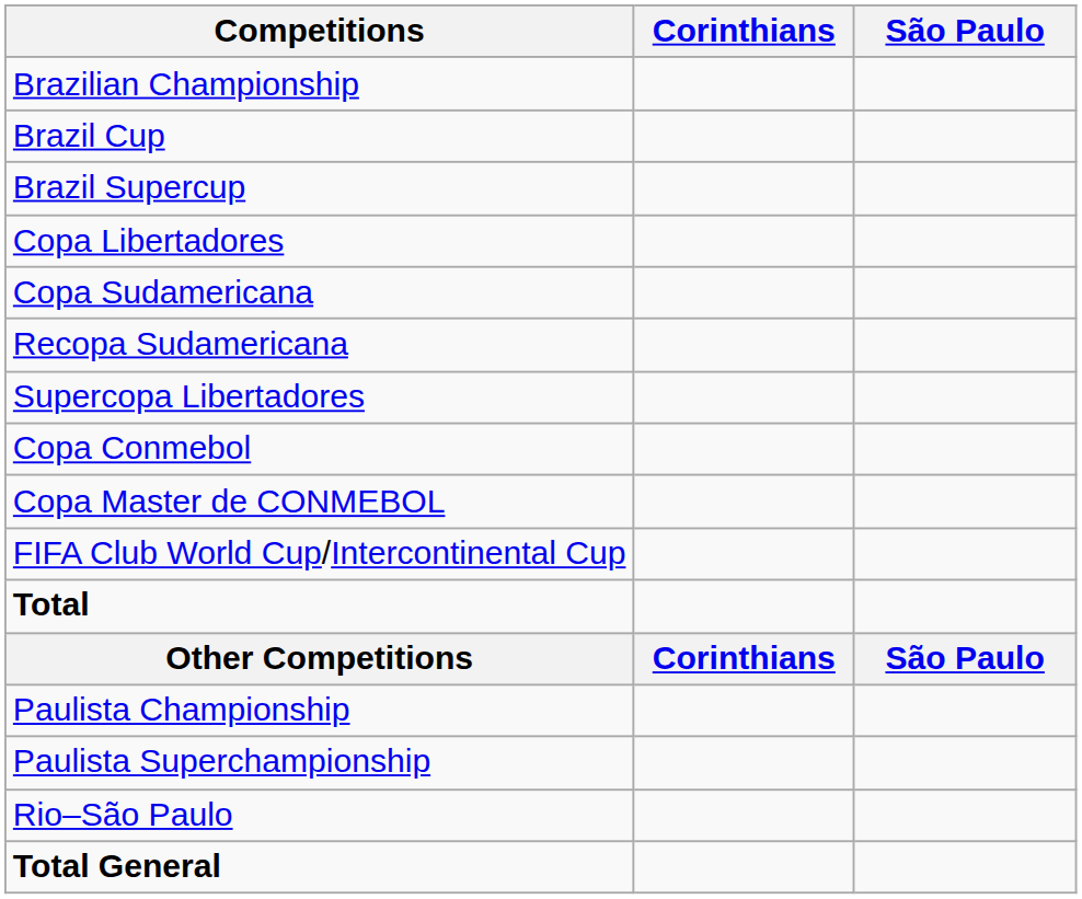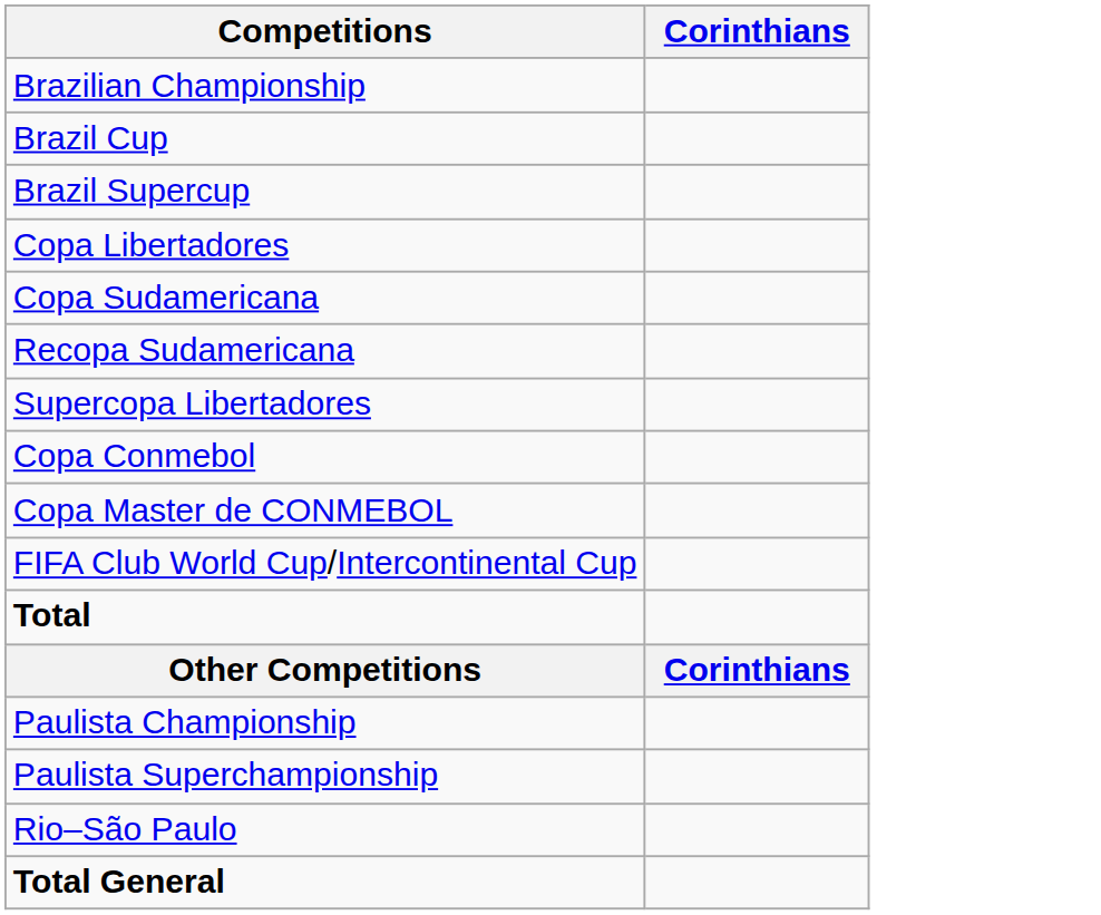- column: São Paulo | São Paulo
